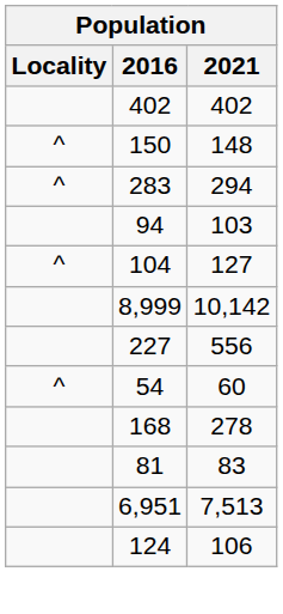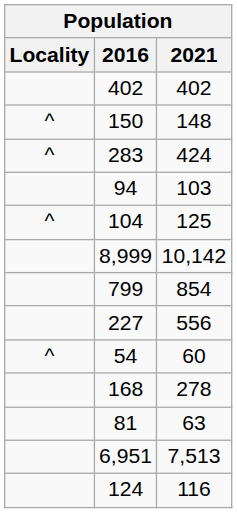283 | 2021: 294 -> 424
104 | 2021: 127 -> 125
+ row: 799 | 854
81 | 2021: 83 -> 63
124 | 2021: 106 -> 116
